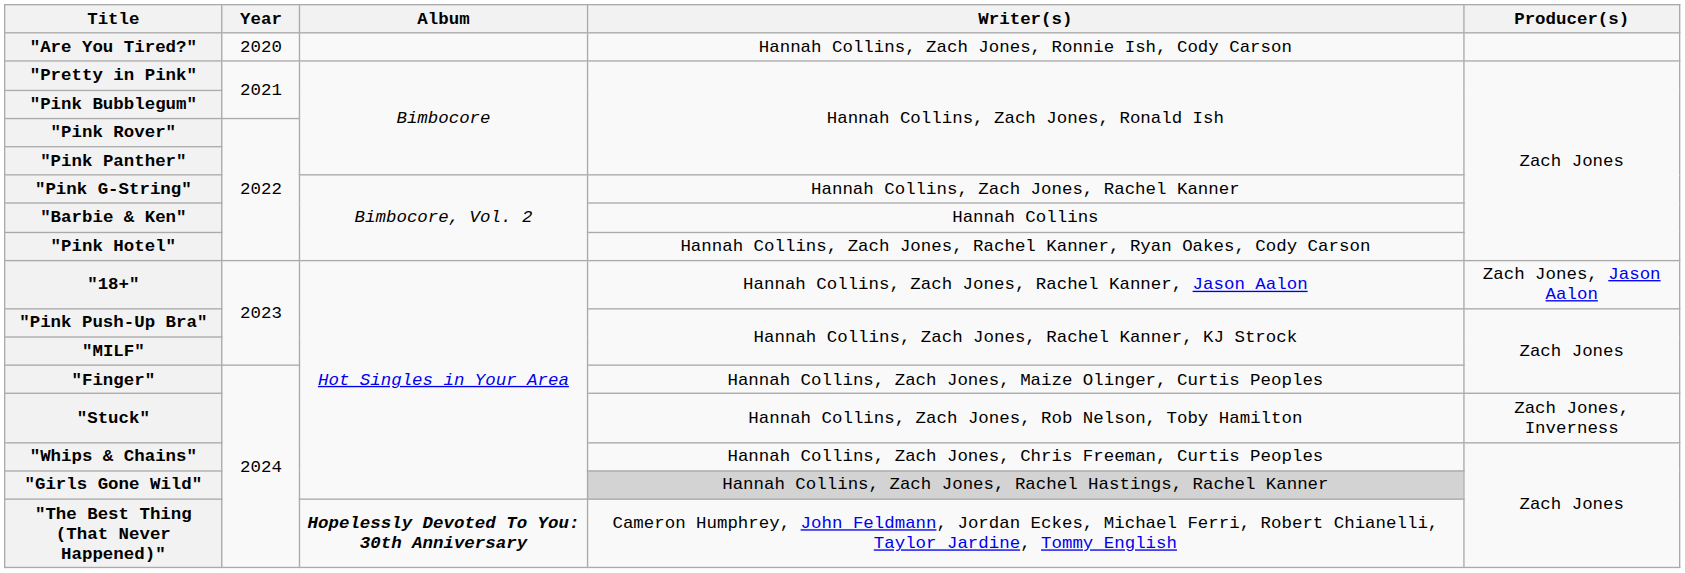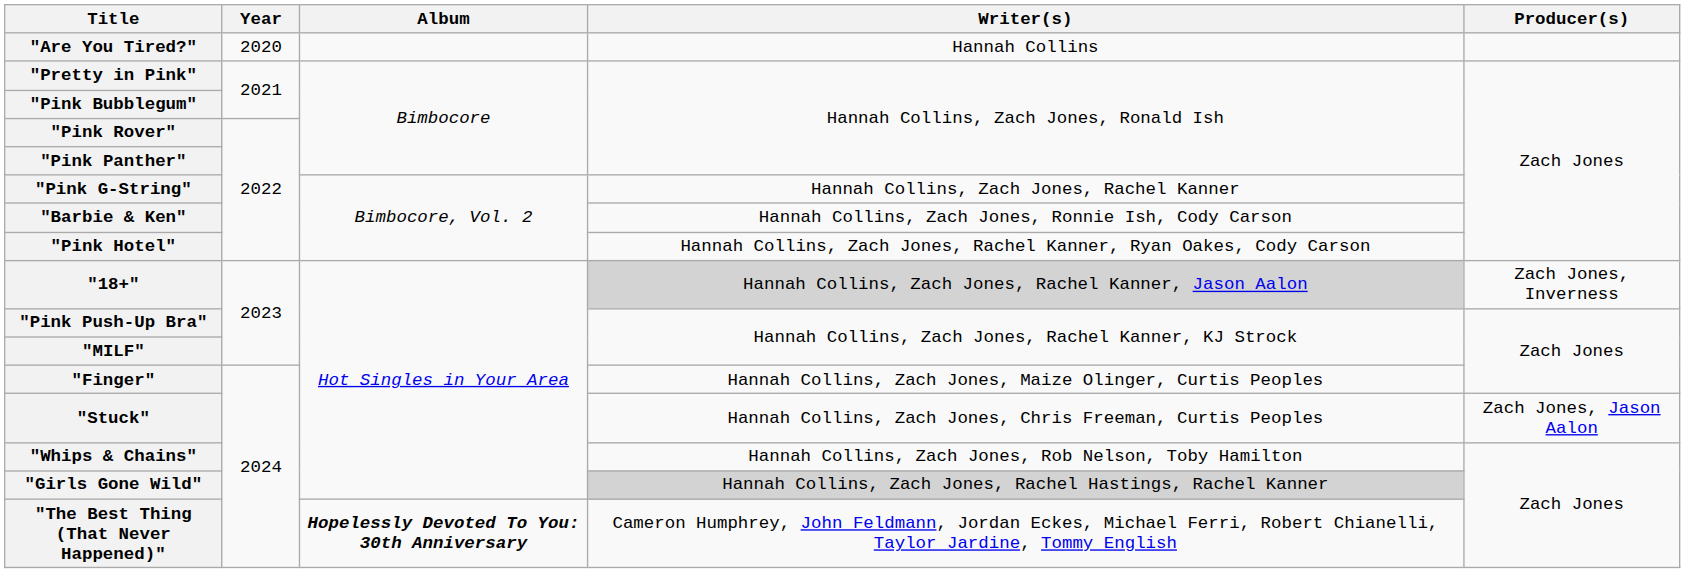"Are You Tired?" | Writer(s): Hannah Collins, Zach Jones, Ronnie Ish, Cody Carson -> Hannah Collins
"Barbie & Ken" | Writer(s): Hannah Collins -> Hannah Collins, Zach Jones, Ronnie Ish, Cody Carson
"18+" | Writer(s): no background -> lightgrey background
"18+" | Producer(s): Zach Jones, Jason Aalon -> Zach Jones, Inverness
"Stuck" | Writer(s): Hannah Collins, Zach Jones, Rob Nelson, Toby Hamilton -> Hannah Collins, Zach Jones, Chris Freeman, Curtis Peoples
"Stuck" | Producer(s): Zach Jones, Inverness -> Zach Jones, Jason Aalon
"Whips & Chains" | Writer(s): Hannah Collins, Zach Jones, Chris Freeman, Curtis Peoples -> Hannah Collins, Zach Jones, Rob Nelson, Toby Hamilton
